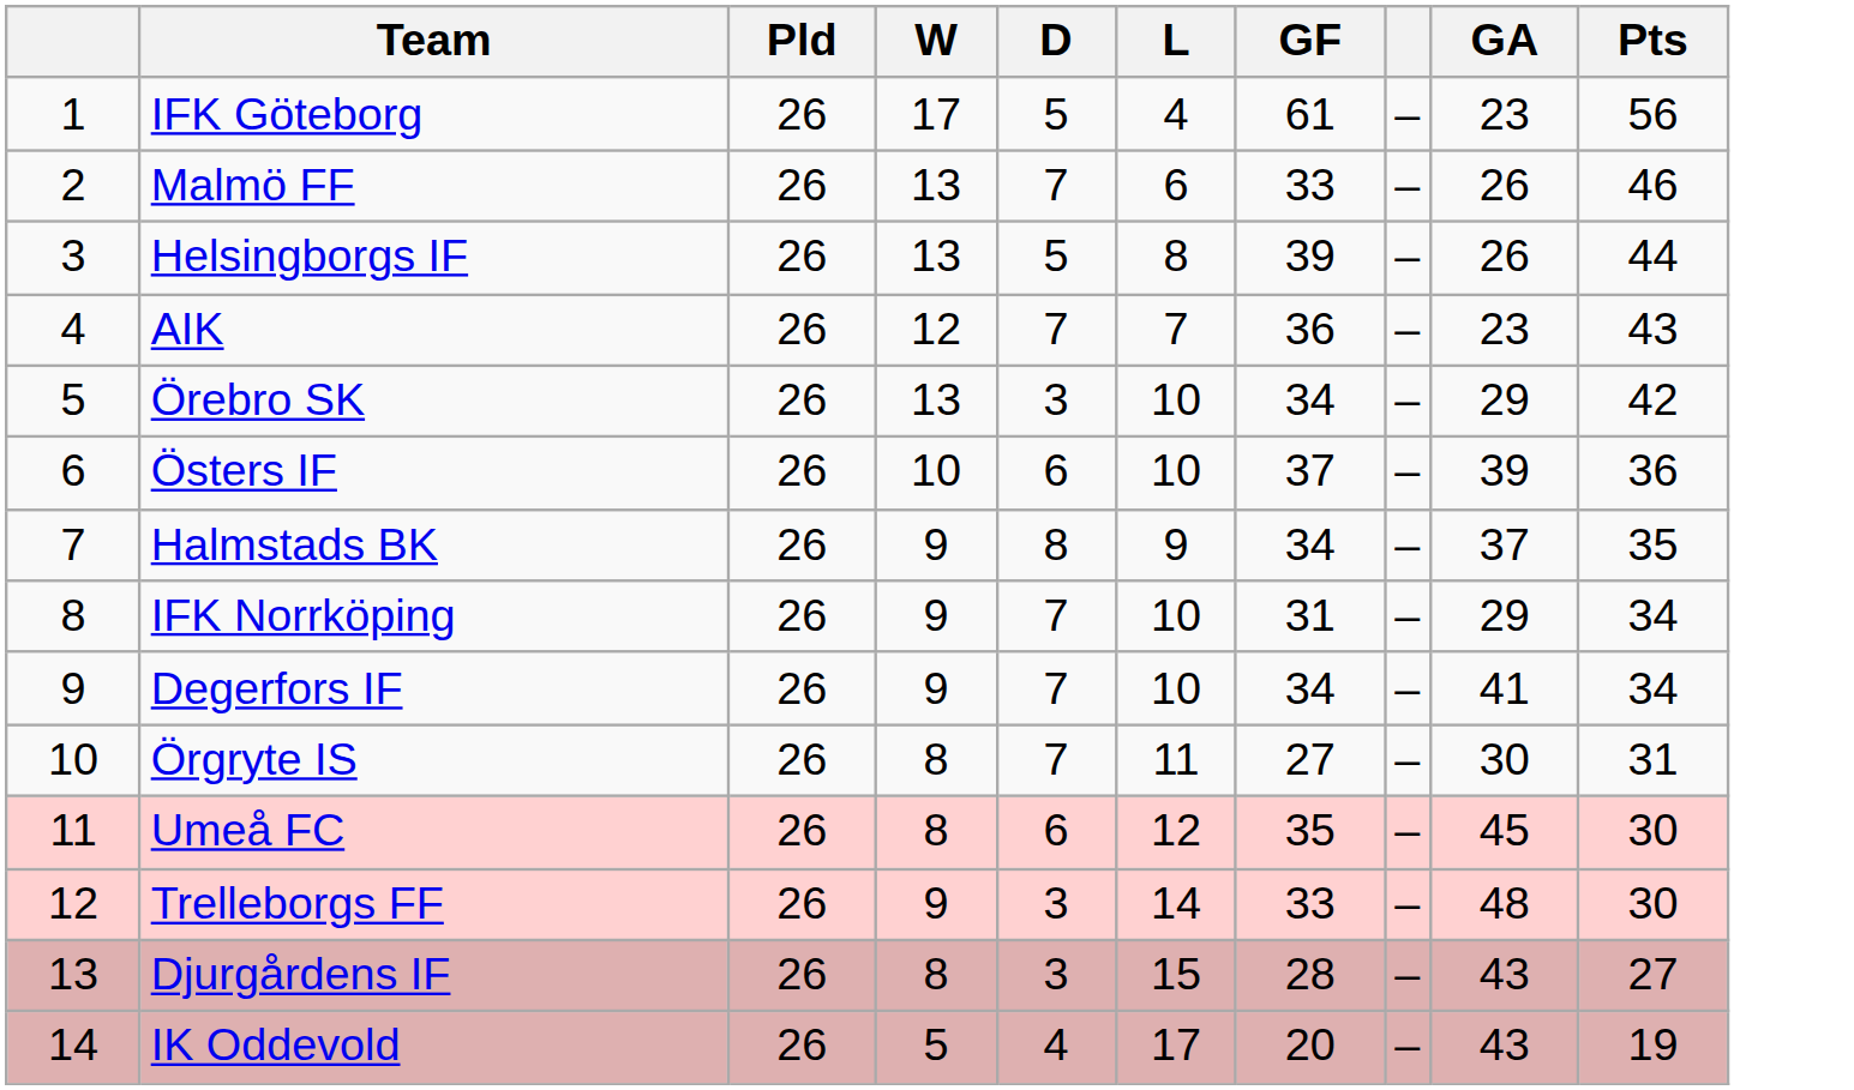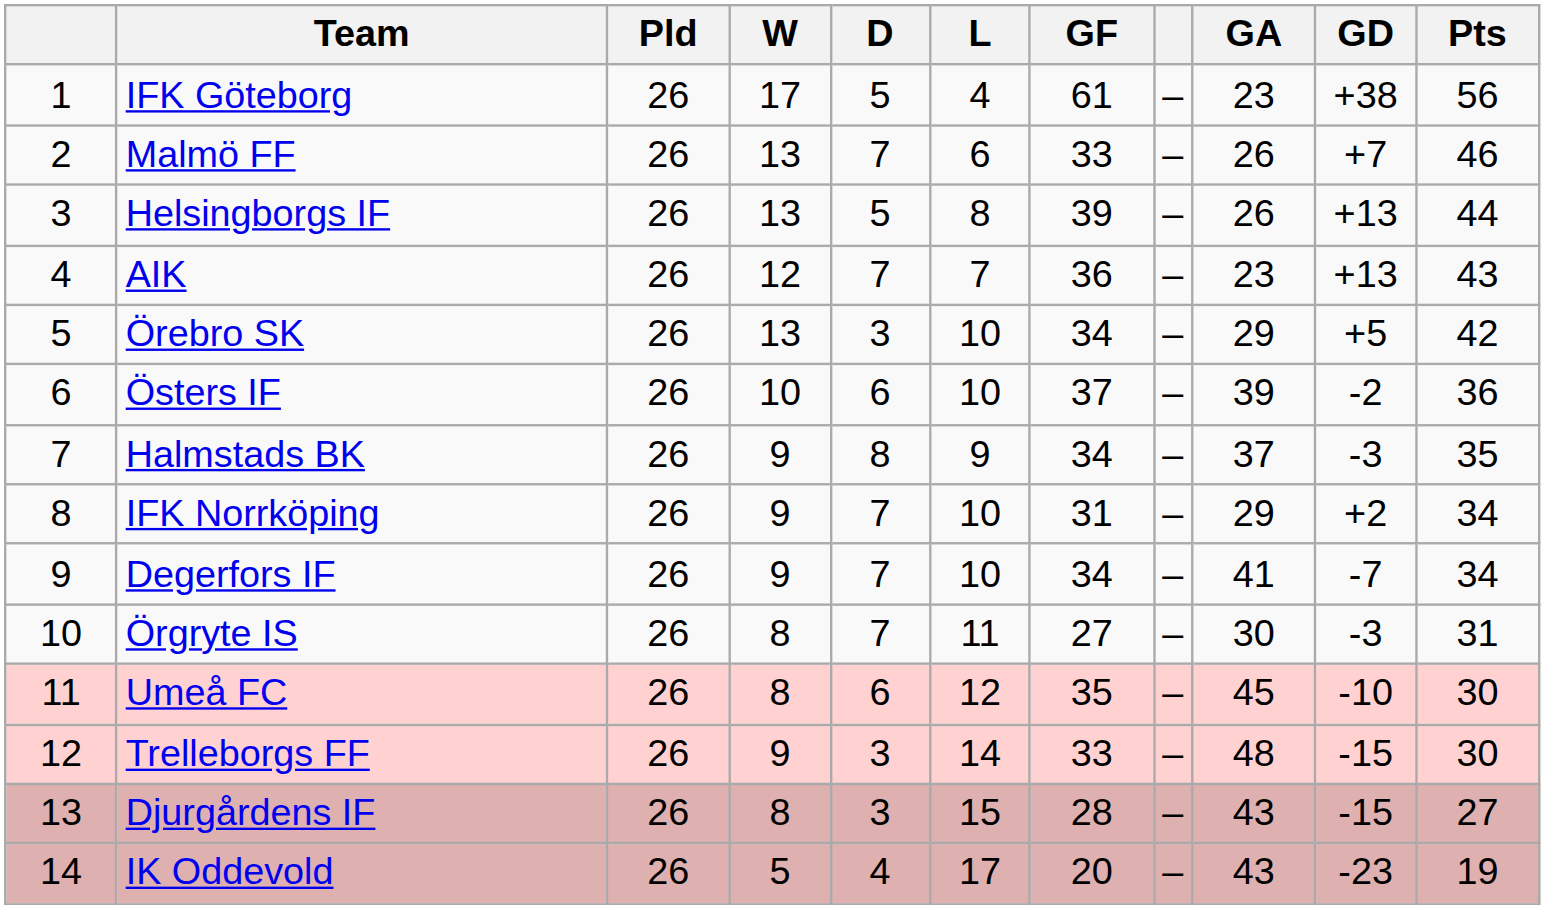+ column: GD | +38 | +7 | +13 | +13 | +5 | -2 | -3 | +2 | -7 | -3 | -10 | -15 | -15 | -23
